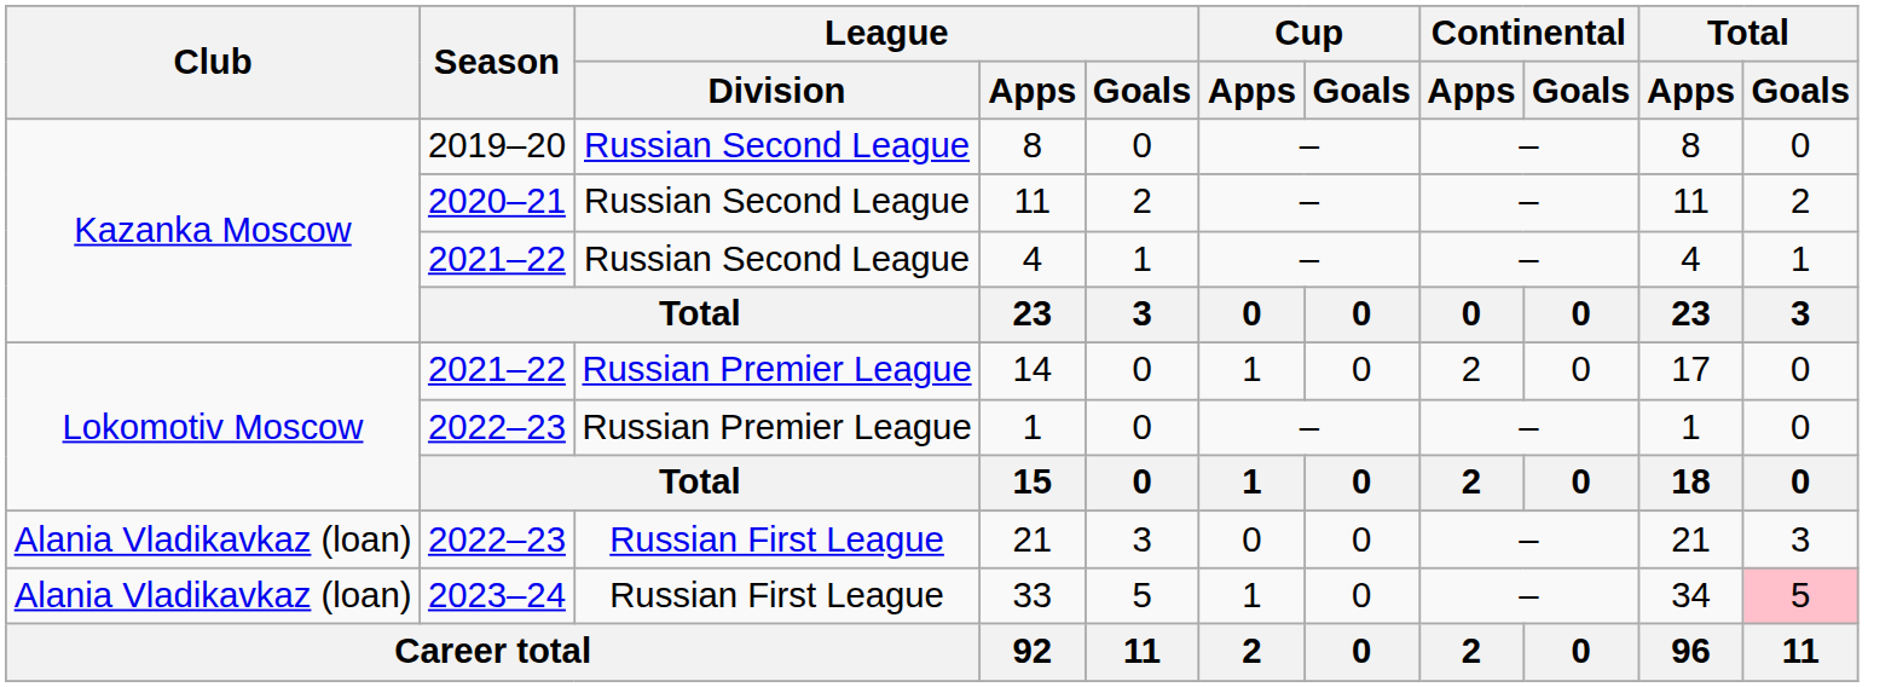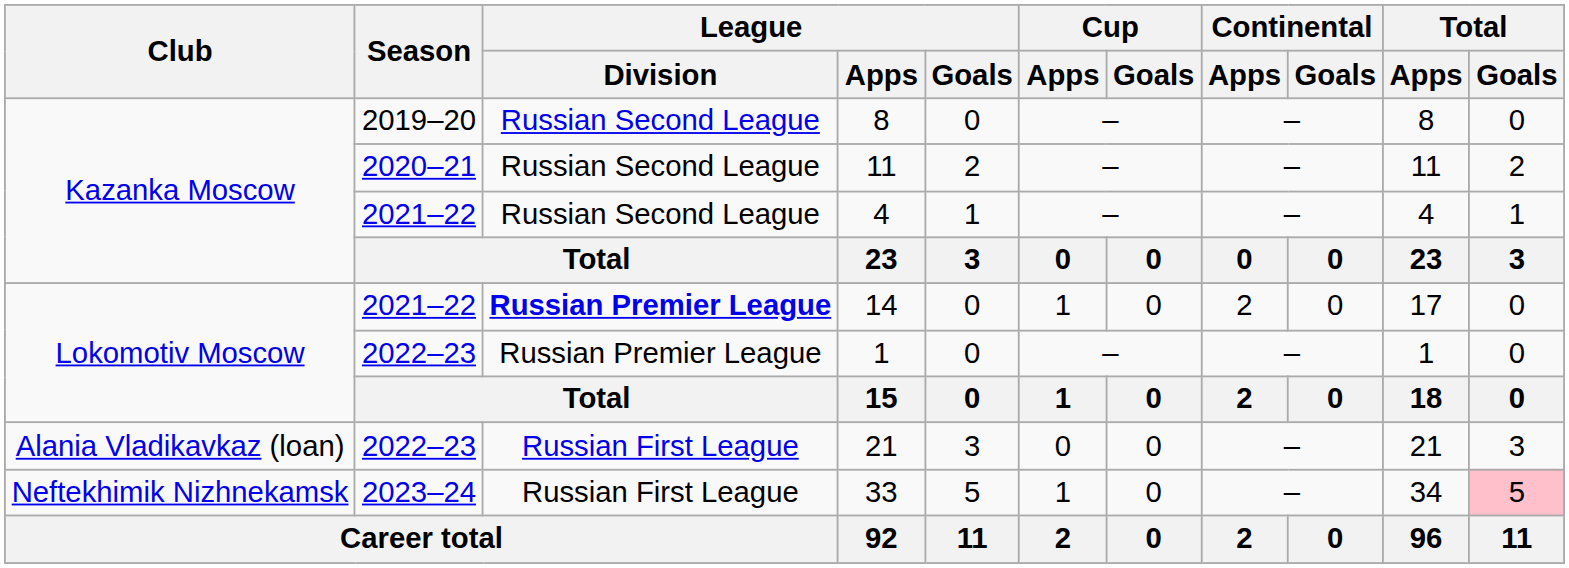14 | League / Division: normal -> bold
33 | Club: Alania Vladikavkaz (loan) -> Neftekhimik Nizhnekamsk
